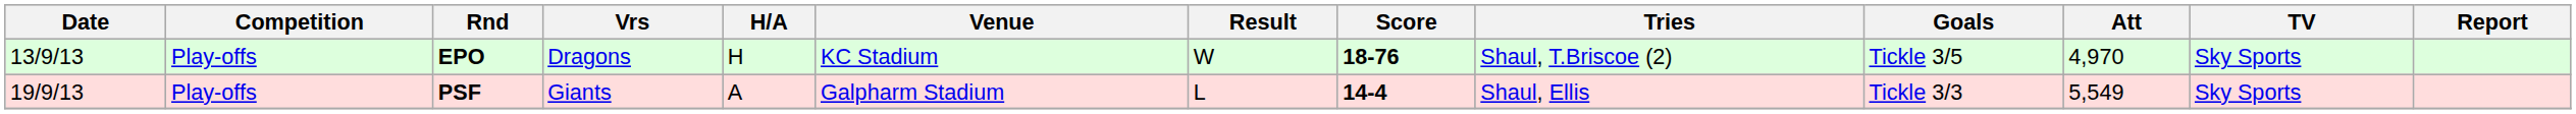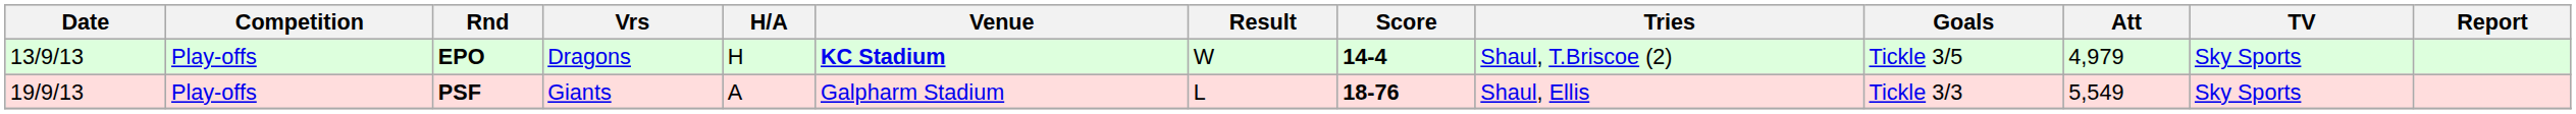EPO | Venue: normal -> bold
EPO | Score: 18-76 -> 14-4
EPO | Att: 4,970 -> 4,979
PSF | Score: 14-4 -> 18-76
